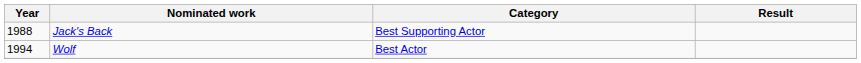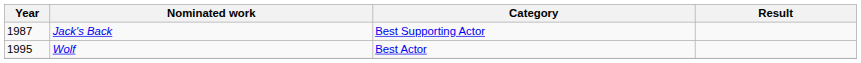Jack's Back | Year: 1988 -> 1987
Wolf | Year: 1994 -> 1995
